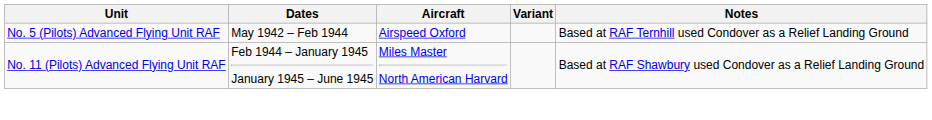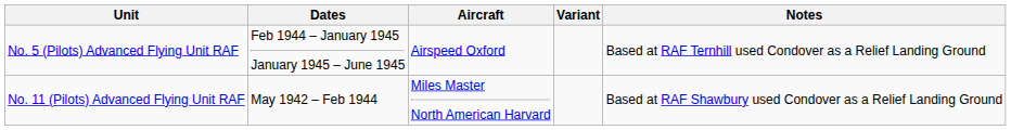No. 5 (Pilots) Advanced Flying Unit RAF | Dates: May 1942 – Feb 1944 -> Feb 1944 – January 1945 January 1945 – June 1945
No. 11 (Pilots) Advanced Flying Unit RAF | Dates: Feb 1944 – January 1945 January 1945 – June 1945 -> May 1942 – Feb 1944
